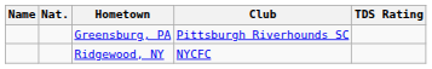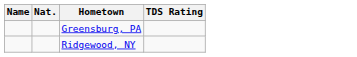- column: Club | Pittsburgh Riverhounds SC | NYCFC
